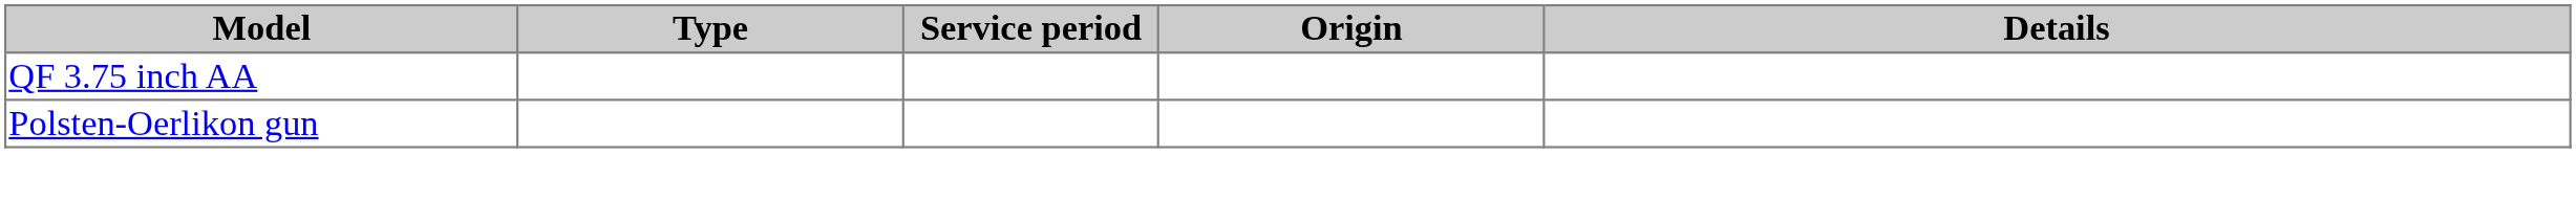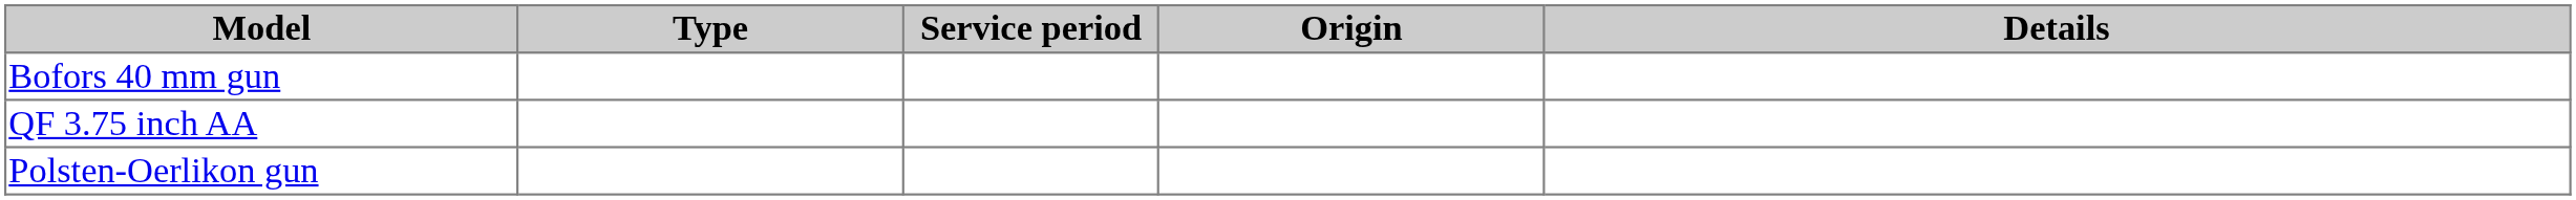+ row: Bofors 40 mm gun
